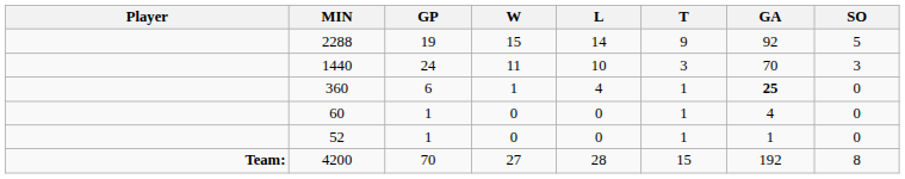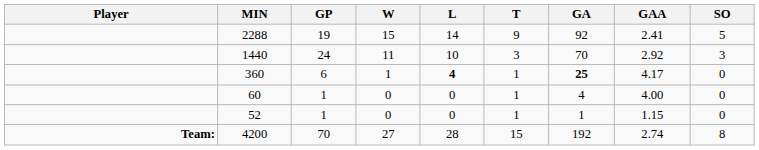+ column: GAA | 2.41 | 2.92 | 4.17 | 4.00 | 1.15 | 2.74
360 | L: normal -> bold
